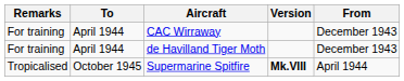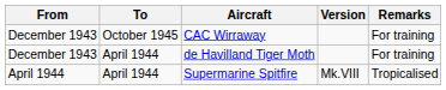columns swapped: From <-> Remarks
CAC Wirraway | To: April 1944 -> October 1945
Supermarine Spitfire | To: October 1945 -> April 1944
Supermarine Spitfire | Version: bold -> normal
